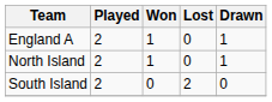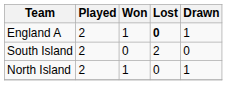England A | Lost: normal -> bold
rows swapped: North Island <-> South Island
